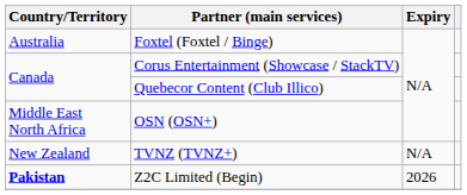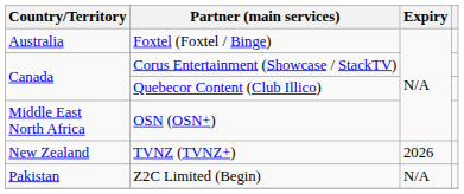TVNZ (TVNZ+) | Expiry: N/A -> 2026
Z2C Limited (Begin) | Country/Territory: bold -> normal
Z2C Limited (Begin) | Expiry: 2026 -> N/A
